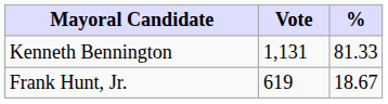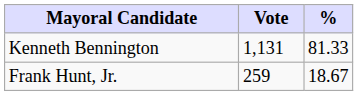Frank Hunt, Jr. | Vote: 619 -> 259
